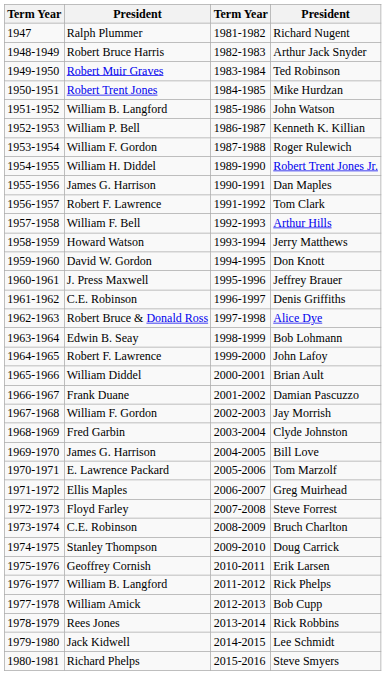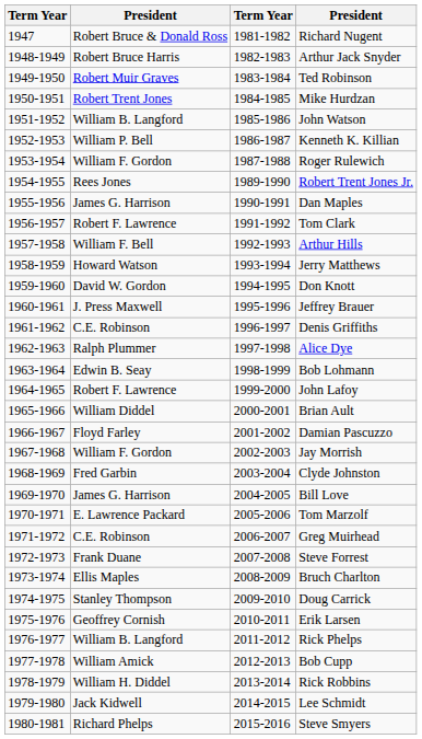Richard Nugent | column 2: Ralph Plummer -> Robert Bruce & Donald Ross
Robert Trent Jones Jr. | column 2: William H. Diddel -> Rees Jones
Alice Dye | column 2: Robert Bruce & Donald Ross -> Ralph Plummer
Damian Pascuzzo | column 2: Frank Duane -> Floyd Farley
Greg Muirhead | column 2: Ellis Maples -> C.E. Robinson
Steve Forrest | column 2: Floyd Farley -> Frank Duane
Bruch Charlton | column 2: C.E. Robinson -> Ellis Maples
Rick Robbins | column 2: Rees Jones -> William H. Diddel
